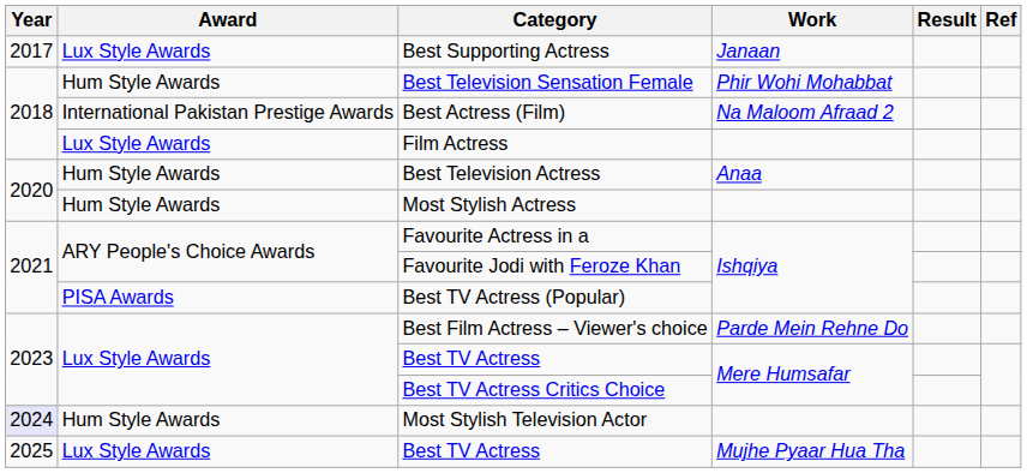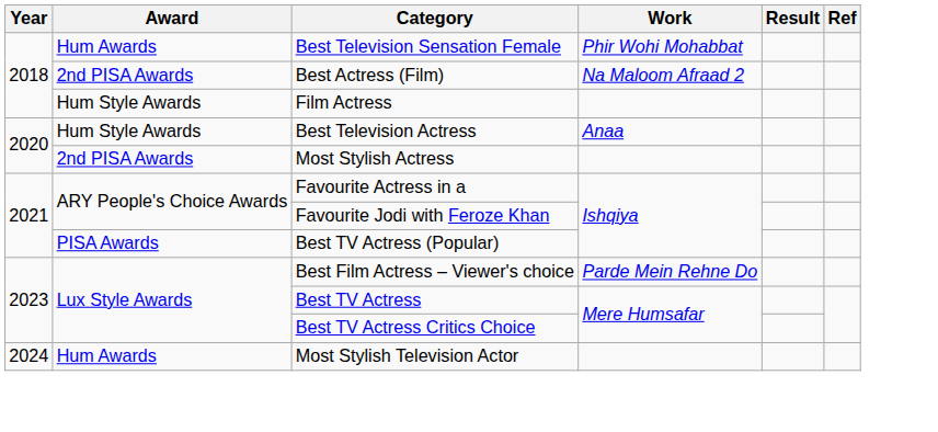- row: 2017 | Lux Style Awards | Best Supporting Actress | Janaan
Best Television Sensation Female | Award: Hum Style Awards -> Hum Awards
Best Actress (Film) | Award: International Pakistan Prestige Awards -> 2nd PISA Awards
Film Actress | Award: Lux Style Awards -> Hum Style Awards
Most Stylish Actress | Award: Hum Style Awards -> 2nd PISA Awards
Most Stylish Television Actor | Year: lavender background -> no background
Most Stylish Television Actor | Award: Hum Style Awards -> Hum Awards
- row: 2025 | Lux Style Awards | Best TV Actress | Mujhe Pyaar Hua Tha
